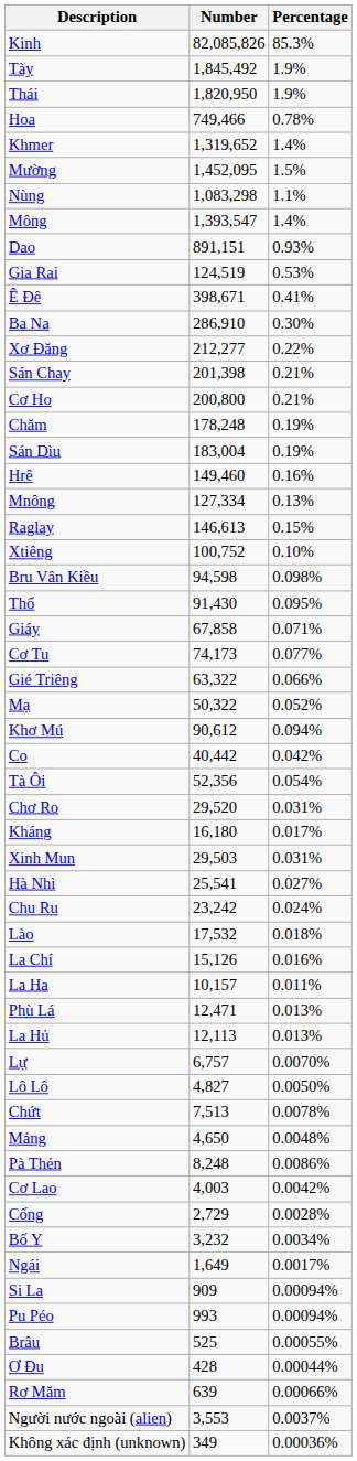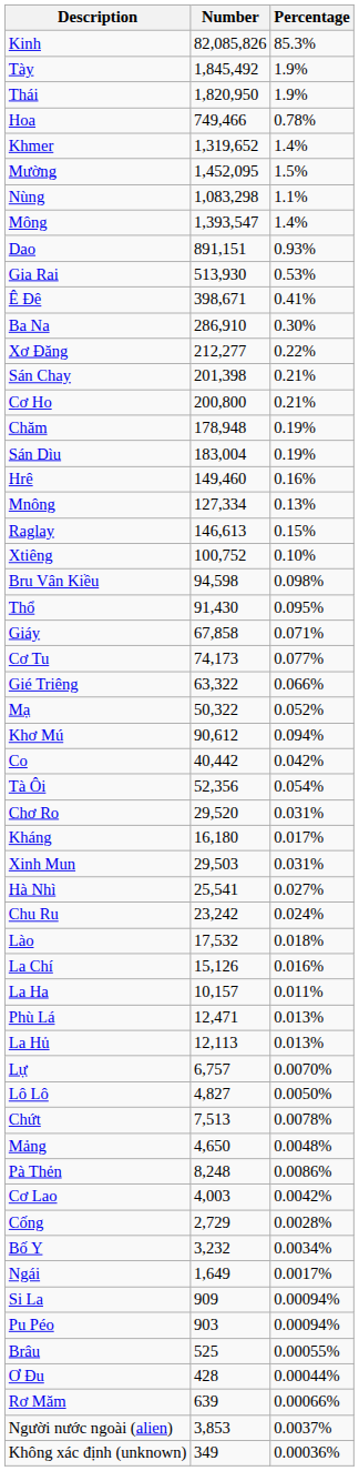Gia Rai | Number: 124,519 -> 513,930
Chăm | Number: 178,248 -> 178,948
Pu Péo | Number: 993 -> 903
Người nước ngoài (alien) | Number: 3,553 -> 3,853
